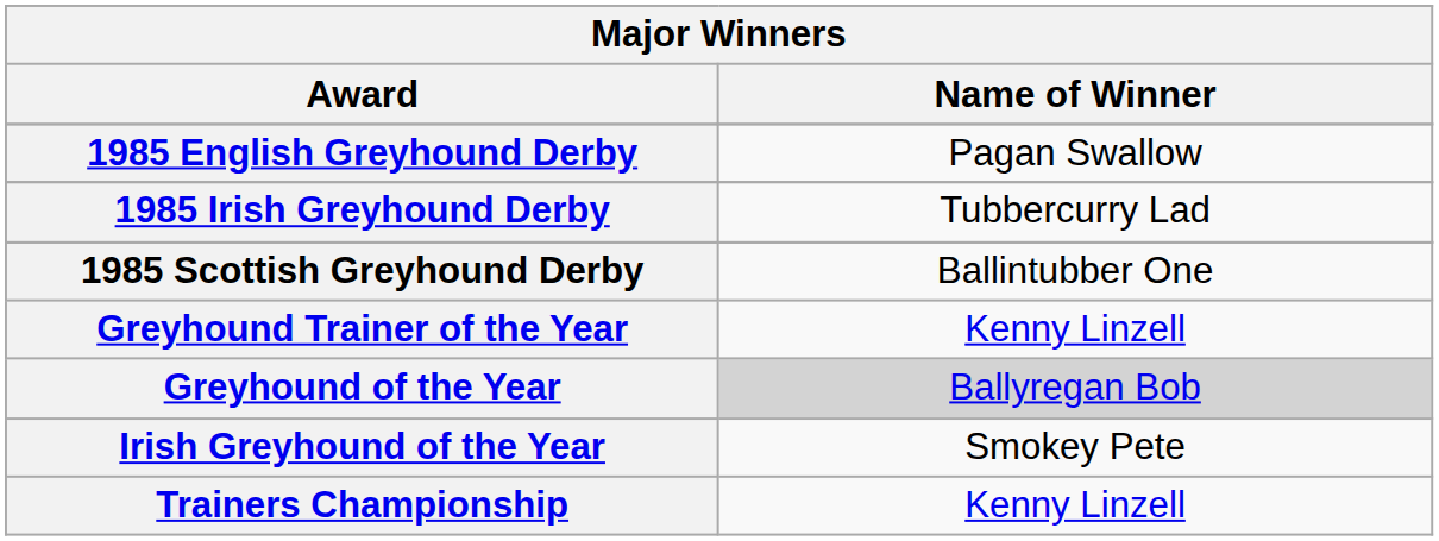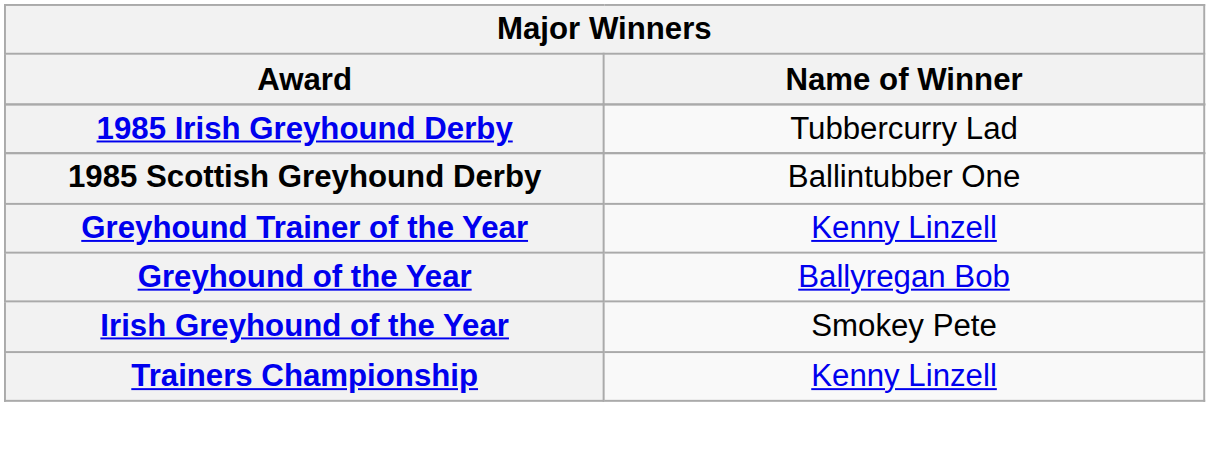- row: 1985 English Greyhound Derby | Pagan Swallow
Greyhound of the Year | Name of Winner: lightgrey background -> no background
